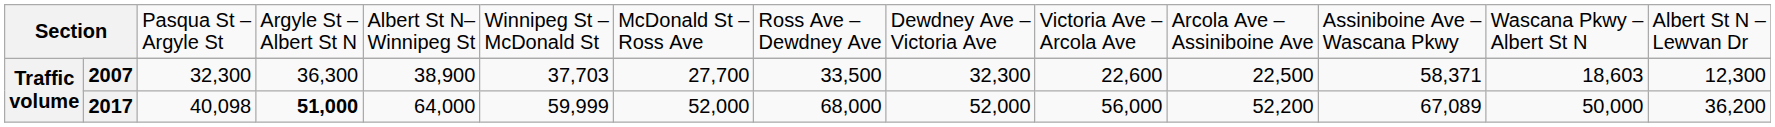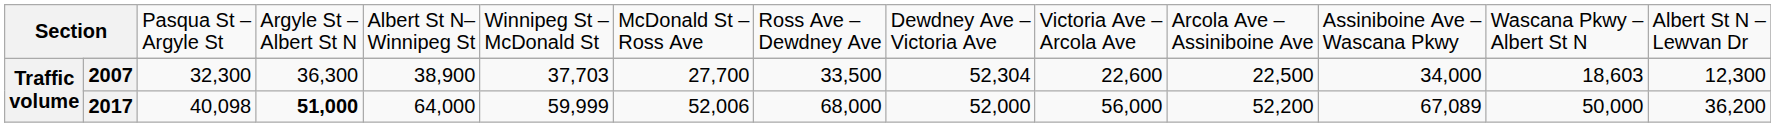2007 | column 9: 32,300 -> 52,304
2007 | column 12: 58,371 -> 34,000
2017 | column 7: 52,000 -> 52,006
